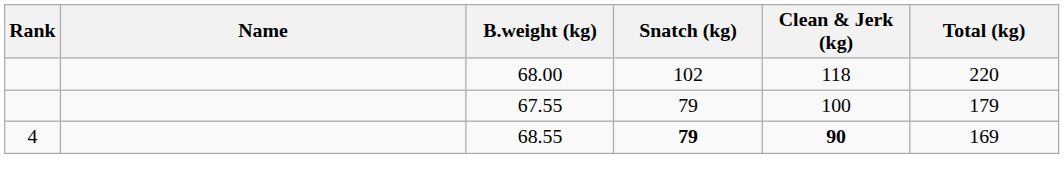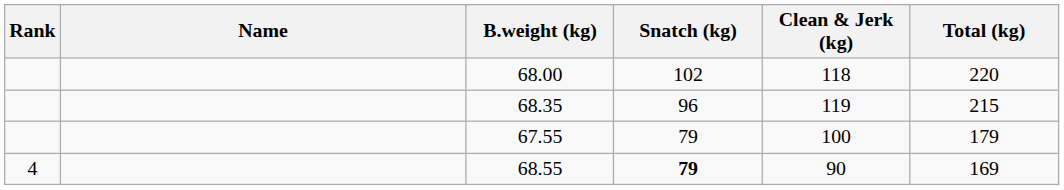+ row: 68.35 | 96 | 119 | 215
68.55 | Clean & Jerk (kg): bold -> normal
